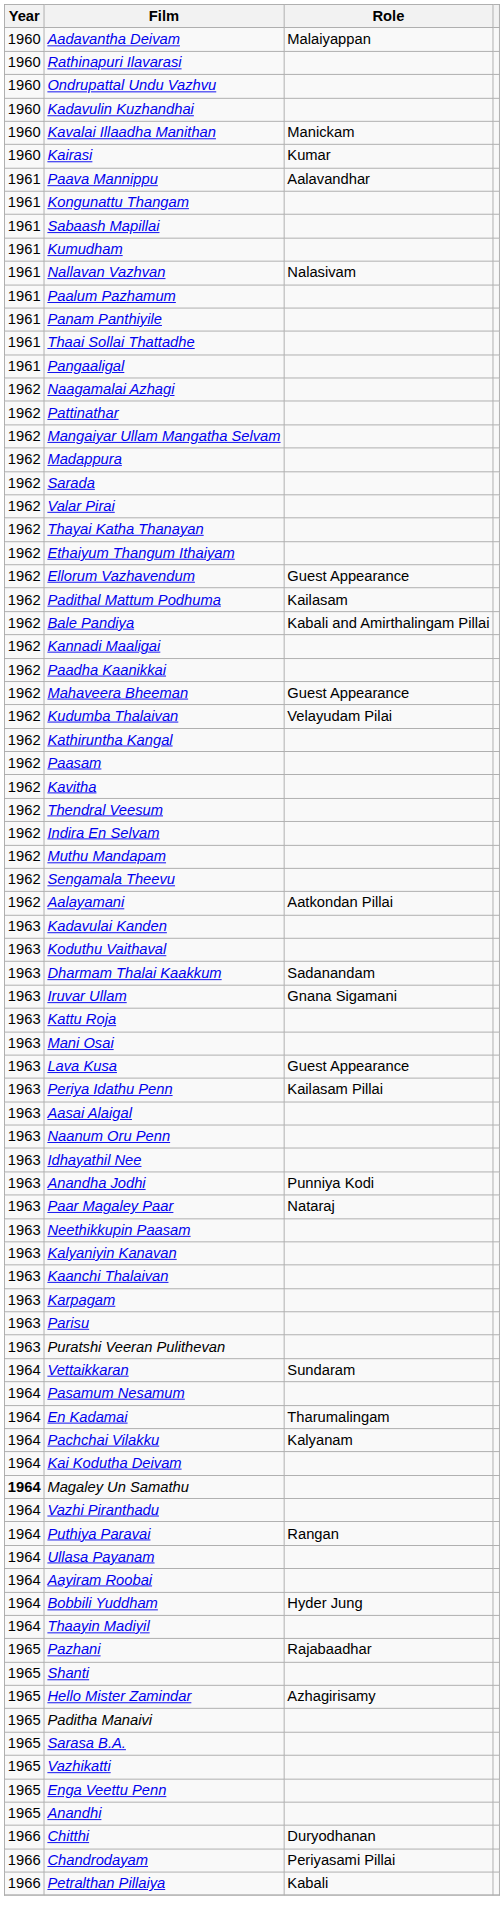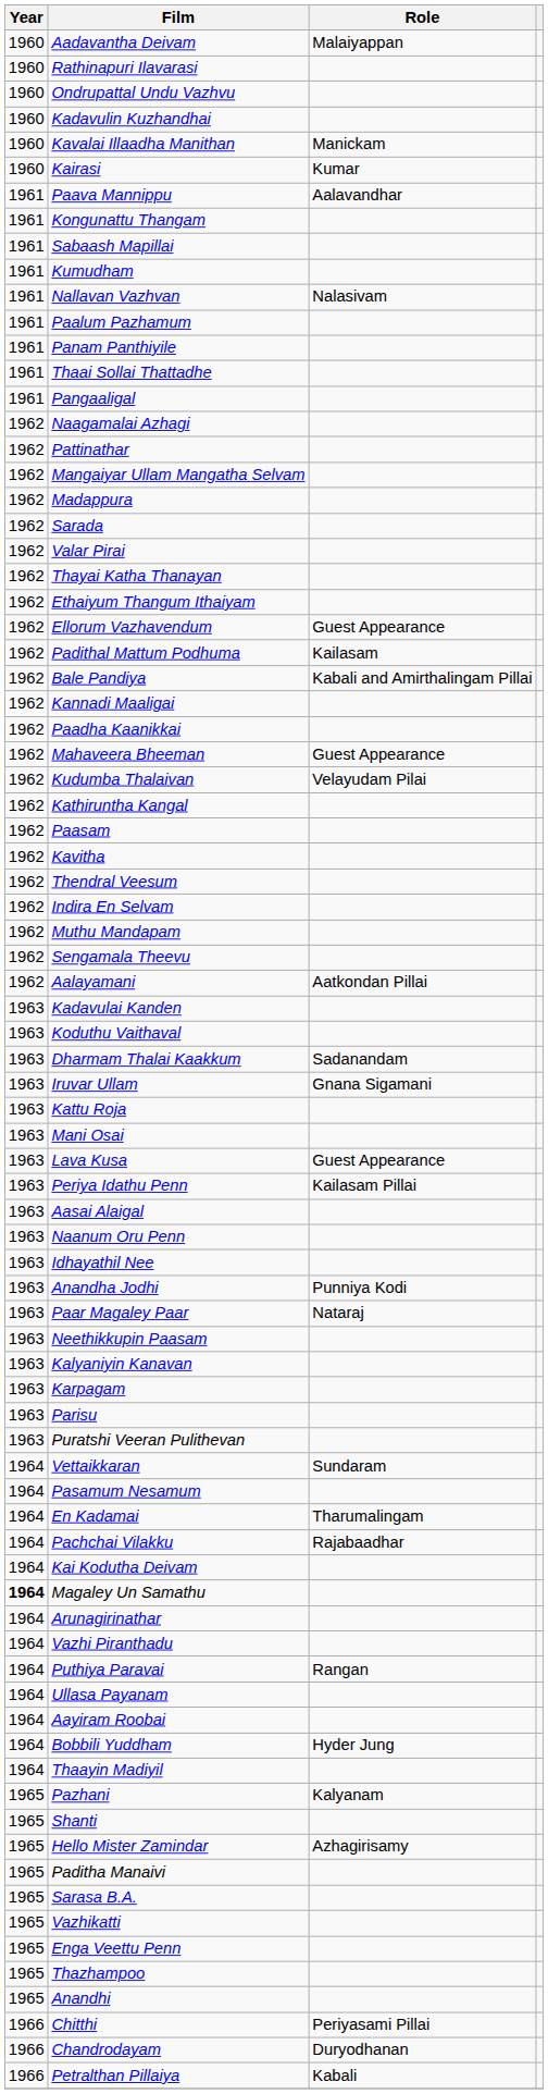- row: 1963 | Kaanchi Thalaivan
Pachchai Vilakku | Role: Kalyanam -> Rajabaadhar
+ row: 1964 | Arunagirinathar
Pazhani | Role: Rajabaadhar -> Kalyanam
+ row: 1965 | Thazhampoo
Chitthi | Role: Duryodhanan -> Periyasami Pillai
Chandrodayam | Role: Periyasami Pillai -> Duryodhanan
